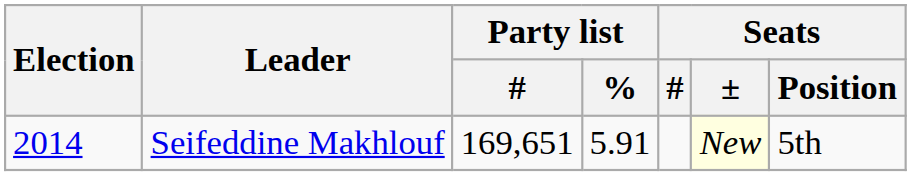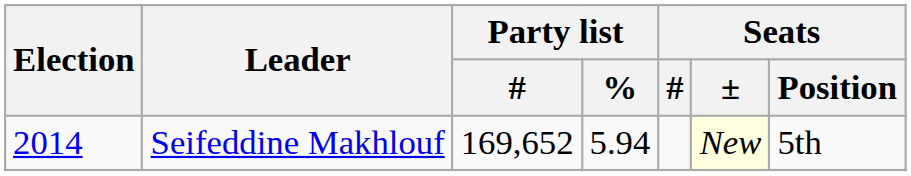Seifeddine Makhlouf | Party list / #: 169,651 -> 169,652
Seifeddine Makhlouf | Party list / %: 5.91 -> 5.94
